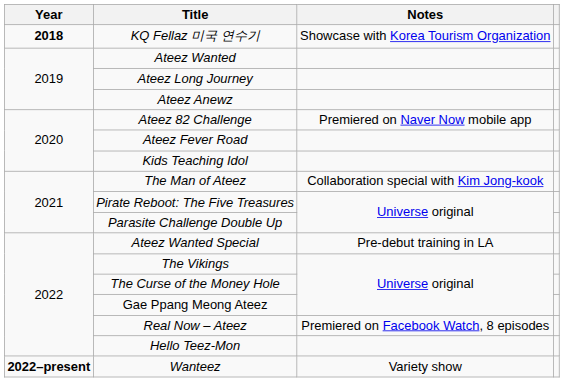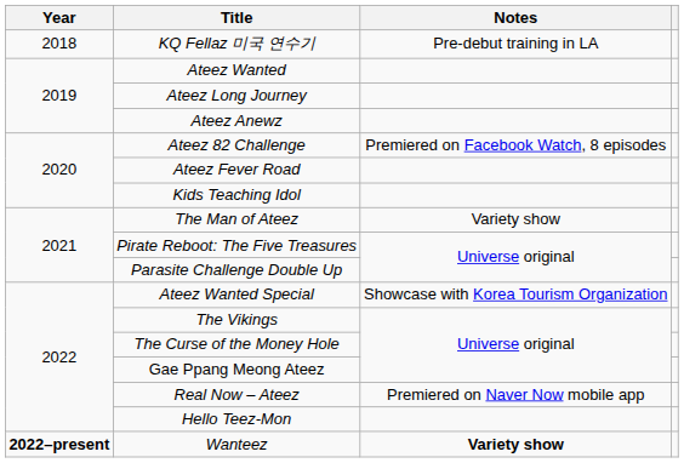KQ Fellaz 미국 연수기 | Year: bold -> normal
KQ Fellaz 미국 연수기 | Notes: Showcase with Korea Tourism Organization -> Pre-debut training in LA
Ateez 82 Challenge | Notes: Premiered on Naver Now mobile app -> Premiered on Facebook Watch, 8 episodes
The Man of Ateez | Notes: Collaboration special with Kim Jong-kook -> Variety show
Ateez Wanted Special | Notes: Pre-debut training in LA -> Showcase with Korea Tourism Organization
Real Now – Ateez | Notes: Premiered on Facebook Watch, 8 episodes -> Premiered on Naver Now mobile app
Wanteez | Notes: normal -> bold
